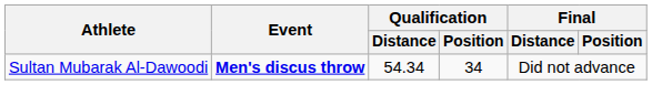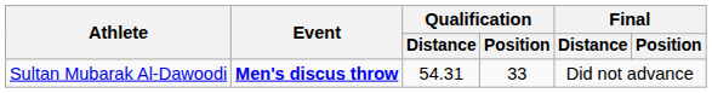Sultan Mubarak Al-Dawoodi | Qualification / Distance: 54.34 -> 54.31
Sultan Mubarak Al-Dawoodi | Qualification / Position: 34 -> 33
